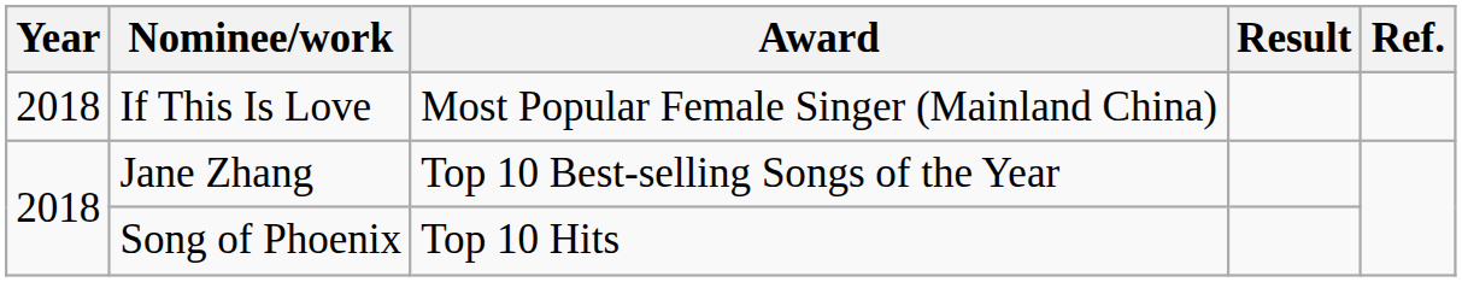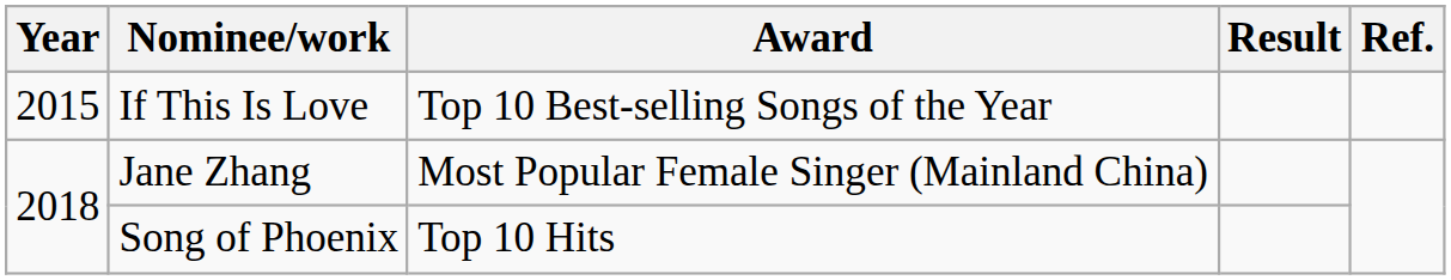If This Is Love | Year: 2018 -> 2015
If This Is Love | Award: Most Popular Female Singer (Mainland China) -> Top 10 Best-selling Songs of the Year
Jane Zhang | Award: Top 10 Best-selling Songs of the Year -> Most Popular Female Singer (Mainland China)
